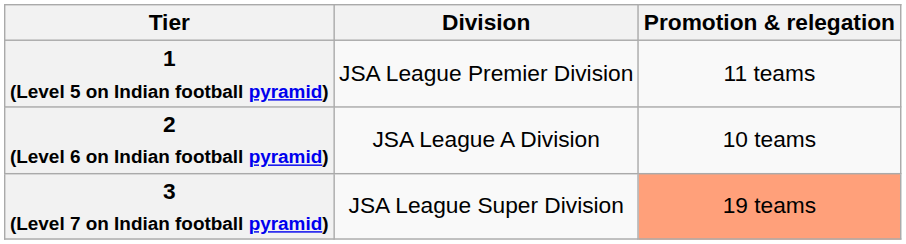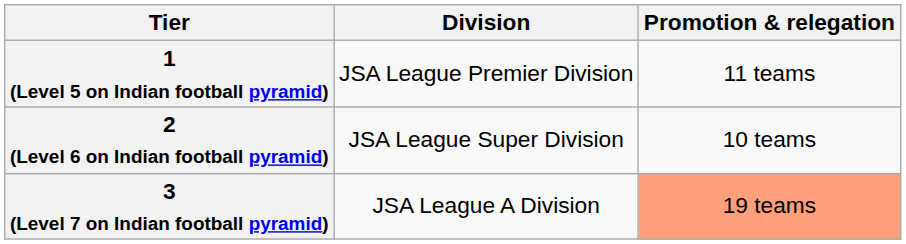2 (Level 6 on Indian football pyramid) | Division: JSA League A Division -> JSA League Super Division
3 (Level 7 on Indian football pyramid) | Division: JSA League Super Division -> JSA League A Division
